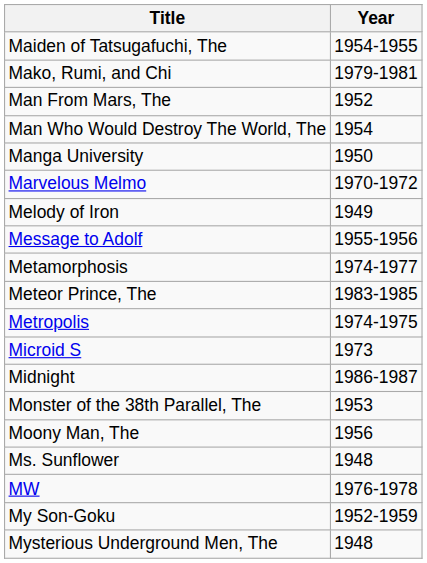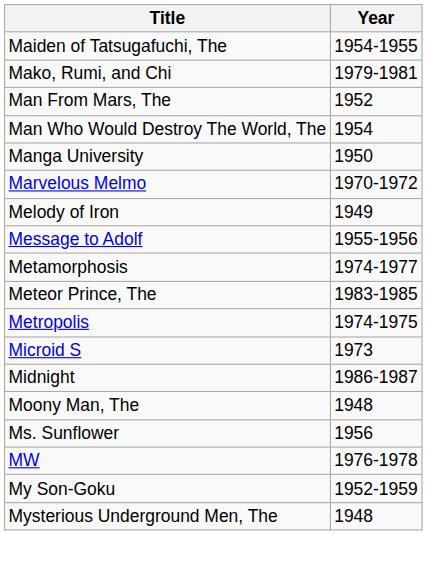- row: Monster of the 38th Parallel, The | 1953
Moony Man, The | Year: 1956 -> 1948
Ms. Sunflower | Year: 1948 -> 1956
